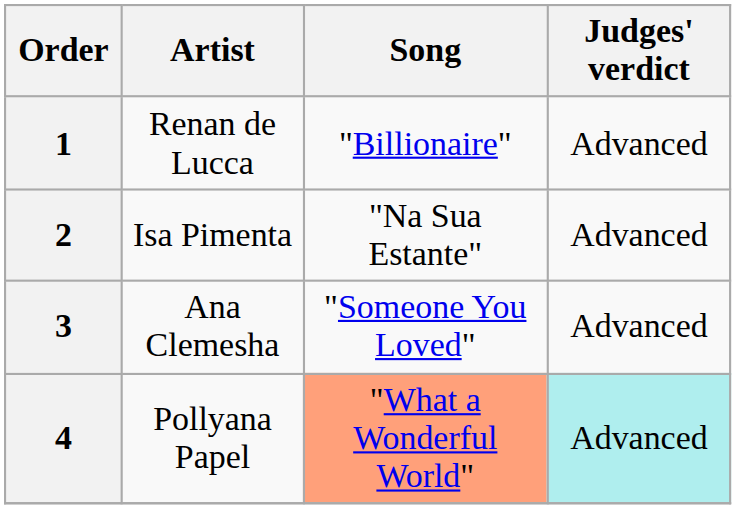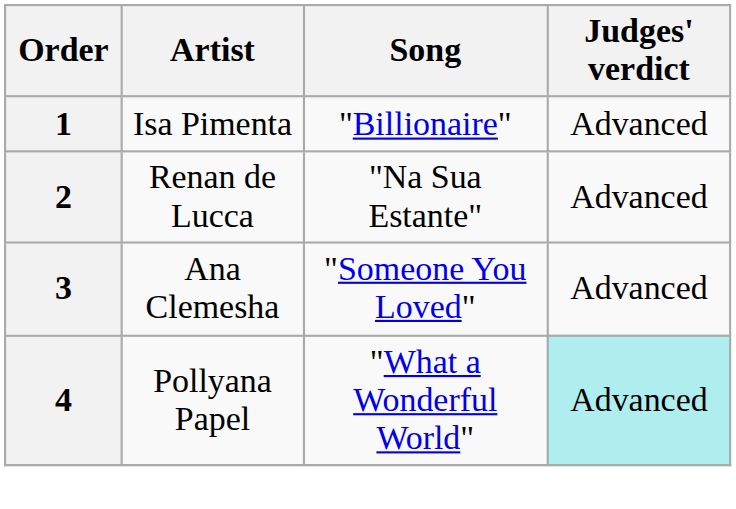1 | Artist: Renan de Lucca -> Isa Pimenta
2 | Artist: Isa Pimenta -> Renan de Lucca
4 | Song: lightsalmon background -> no background
